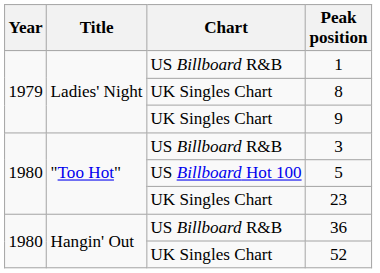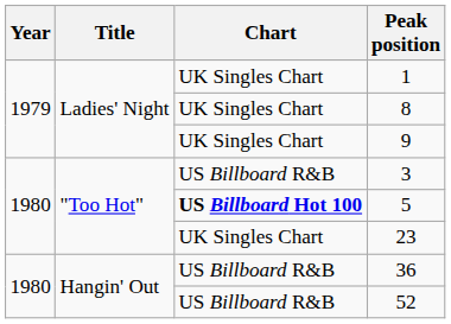1 | Chart: US Billboard R&B -> UK Singles Chart
5 | Chart: normal -> bold
52 | Chart: UK Singles Chart -> US Billboard R&B
